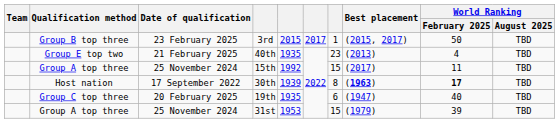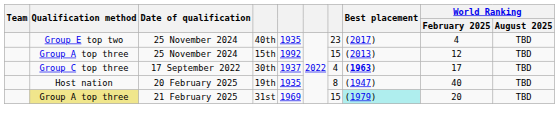- row: Group B top three | 23 February 2025 | 3rd | 2015 | 2017 | 1 | (2015, 2017) | 50 | TBD
40th | Date of qualification: 21 February 2025 -> 25 November 2024
40th | Best placement: (2013) -> (2017)
15th | Best placement: (2017) -> (2013)
15th | World Ranking / February 2025: 11 -> 12
30th | Qualification method: Host nation -> Group C top three
30th | column 5: 1939 -> 1937
30th | column 7: 8 -> 4
30th | World Ranking / February 2025: bold -> normal
19th | Qualification method: Group C top three -> Host nation
19th | column 7: 6 -> 8
31st | Qualification method: no background -> khaki background
31st | Date of qualification: 25 November 2024 -> 21 February 2025
31st | column 5: 1953 -> 1969
31st | Best placement: no background -> paleturquoise background
31st | World Ranking / February 2025: 39 -> 20
